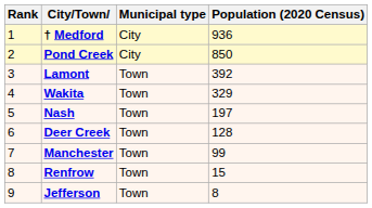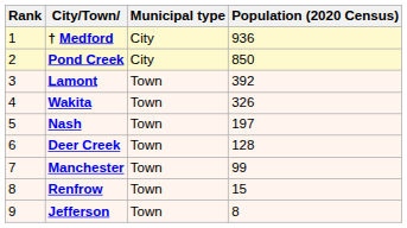Wakita | Population (2020 Census): 329 -> 326
